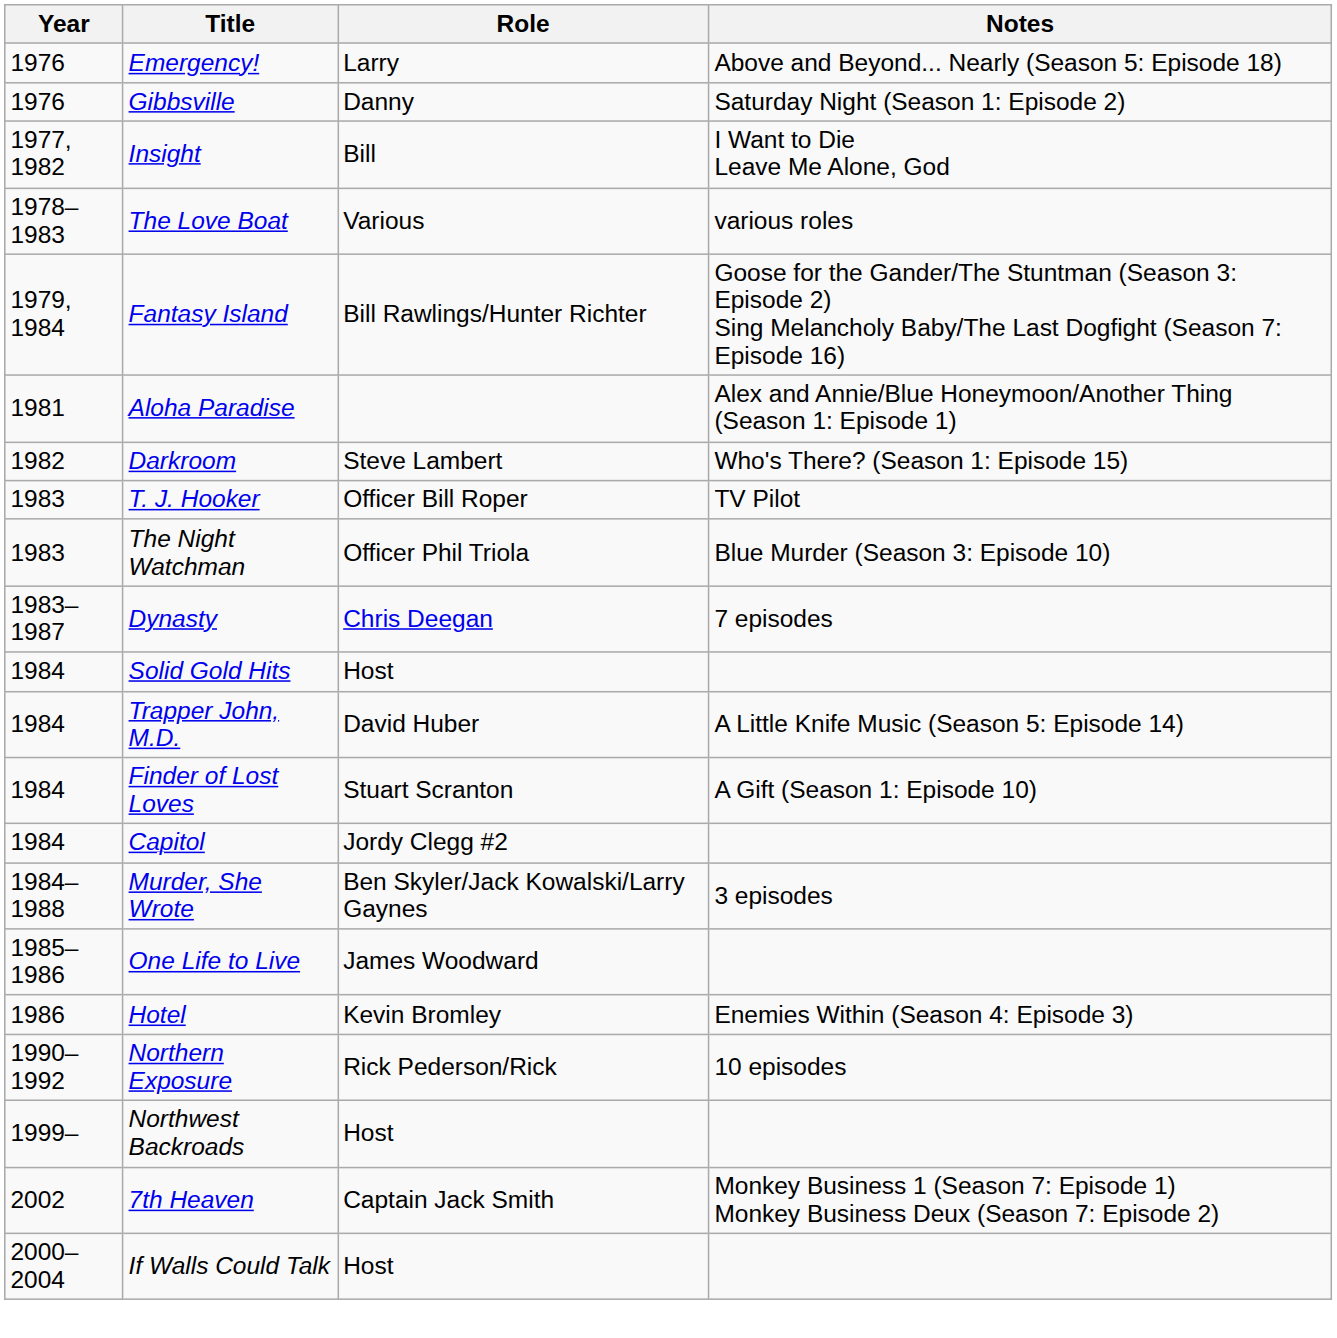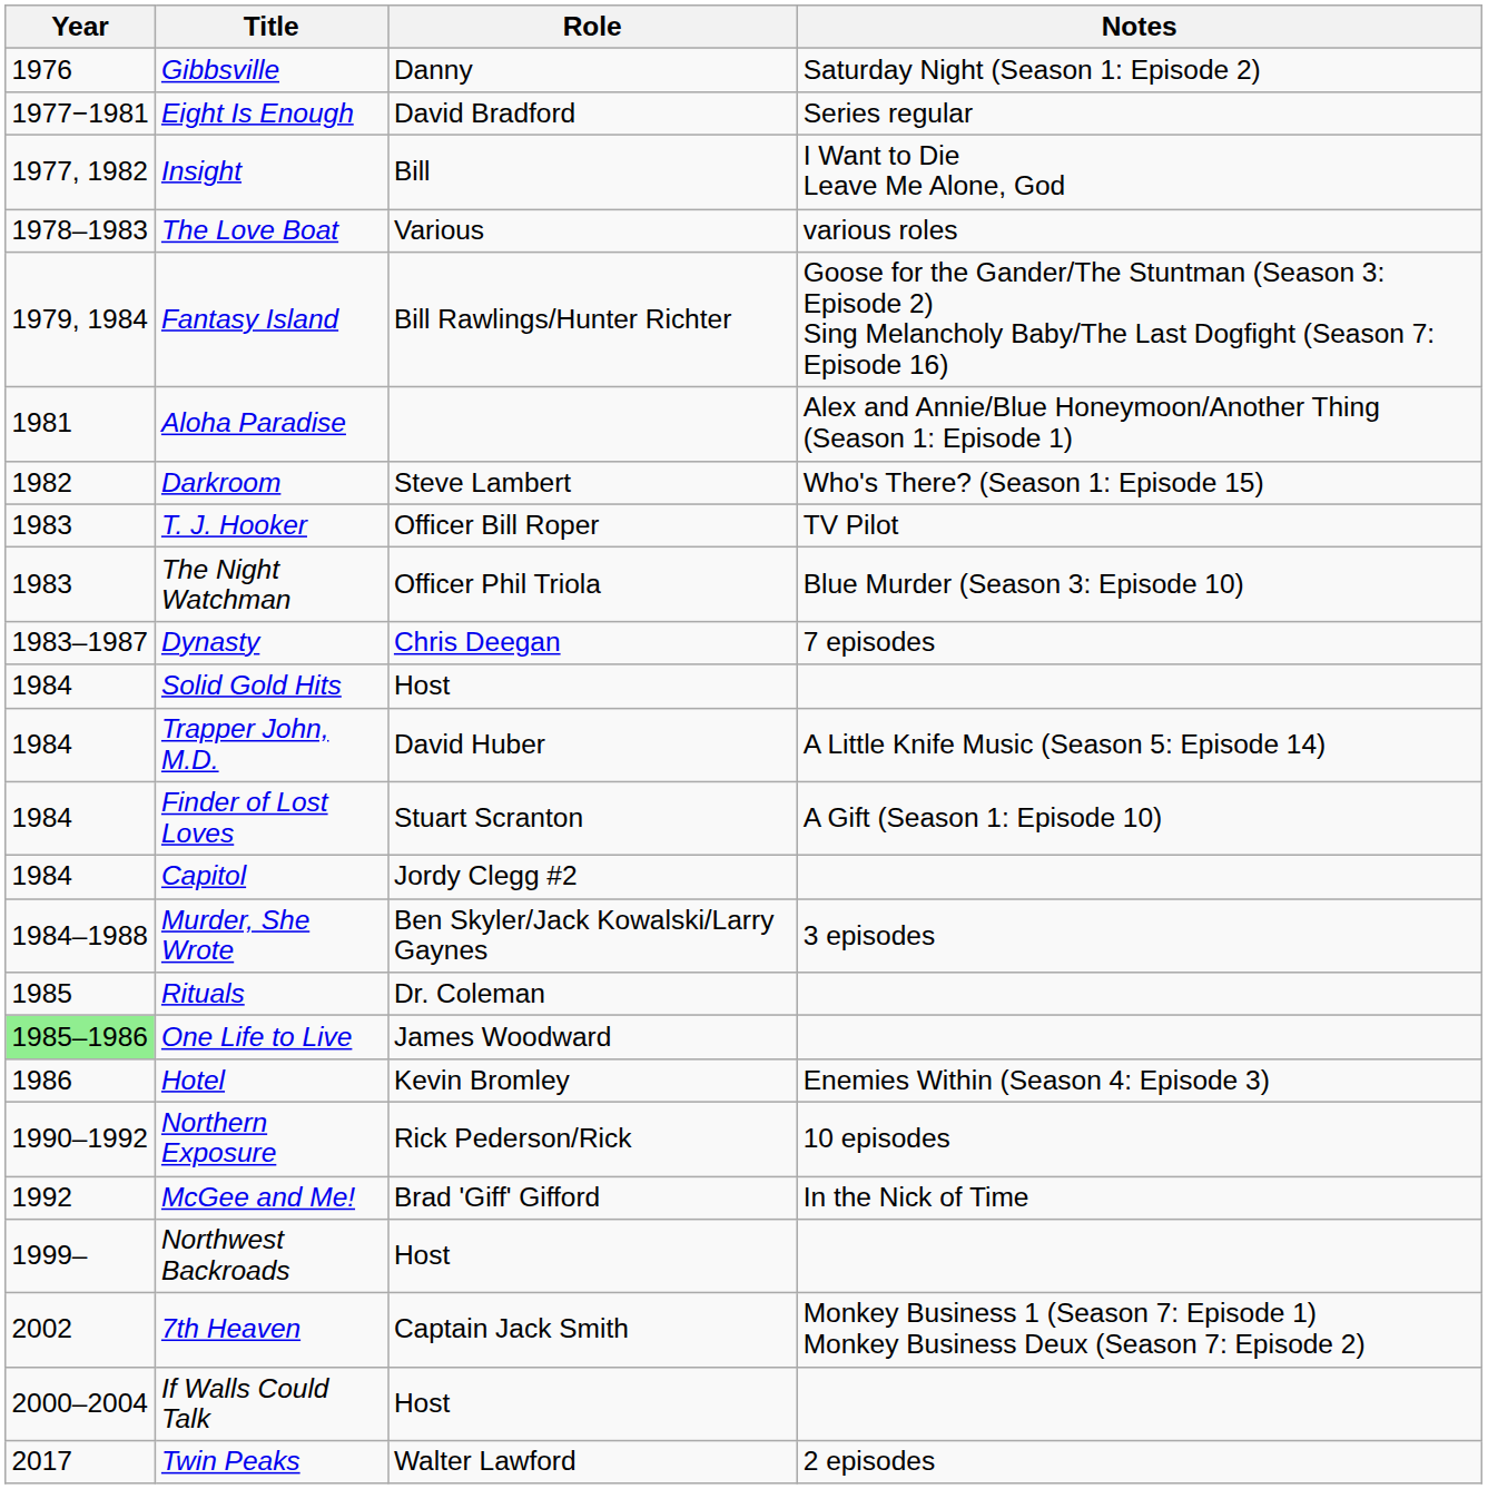- row: 1976 | Emergency! | Larry | Above and Beyond... Nearly (Season 5: Episode 18)
+ row: 1977−1981 | Eight Is Enough | David Bradford | Series regular
+ row: 1985 | Rituals | Dr. Coleman
One Life to Live | Year: no background -> lightgreen background
+ row: 1992 | McGee and Me! | Brad 'Giff' Gifford | In the Nick of Time
+ row: 2017 | Twin Peaks | Walter Lawford | 2 episodes
